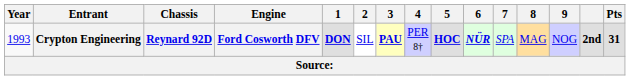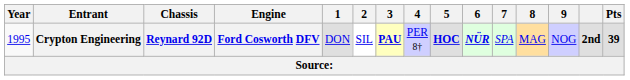Crypton Engineering | Year: 1993 -> 1995
Crypton Engineering | 1: bold -> normal
Crypton Engineering | Pts: 31 -> 39
